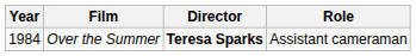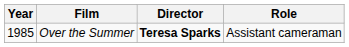Over the Summer | Year: 1984 -> 1985
